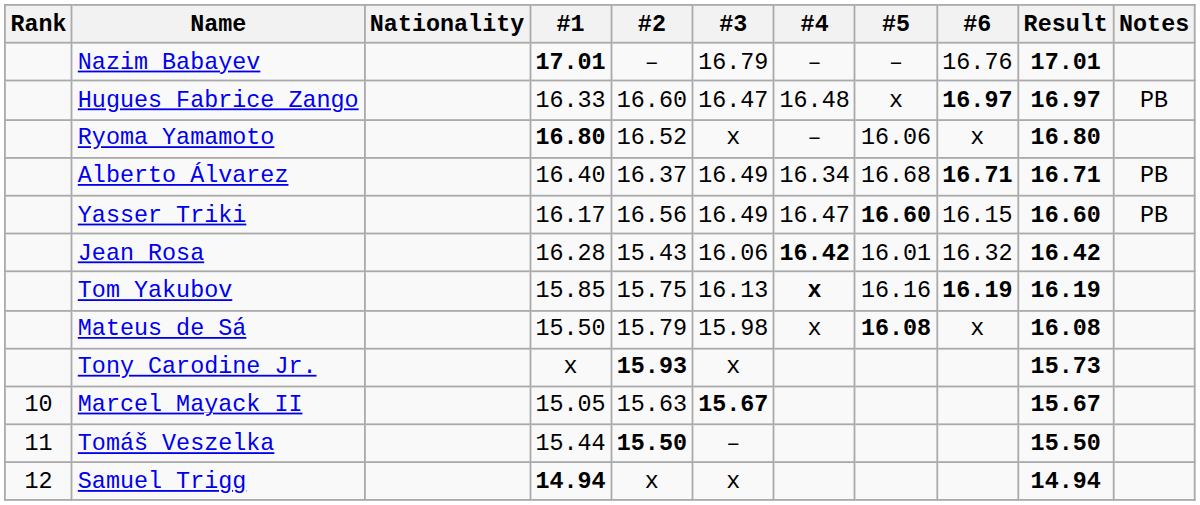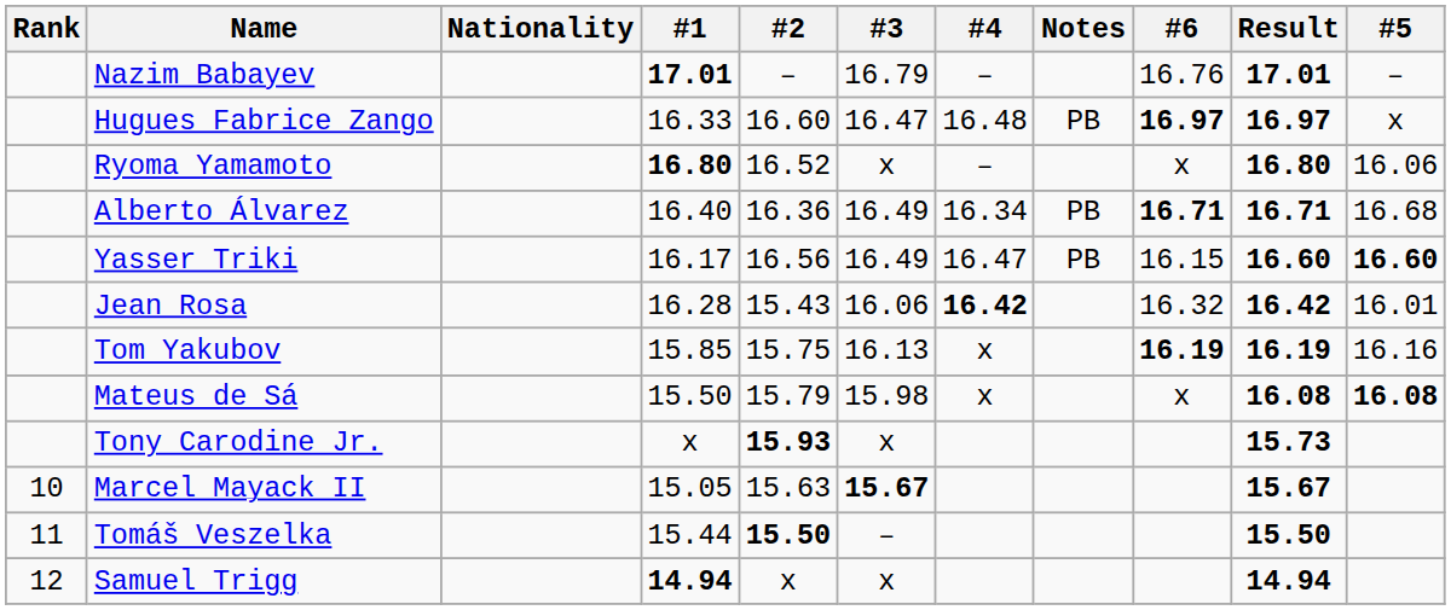columns swapped: #5 <-> Notes
Alberto Álvarez | #2: 16.37 -> 16.36
Tom Yakubov | #4: bold -> normal
